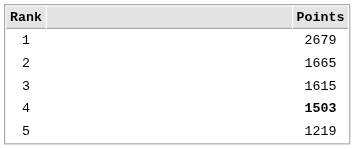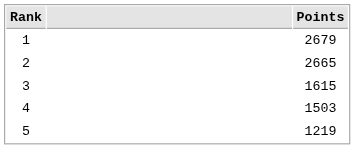2 | Points: 1665 -> 2665
4 | Points: bold -> normal
